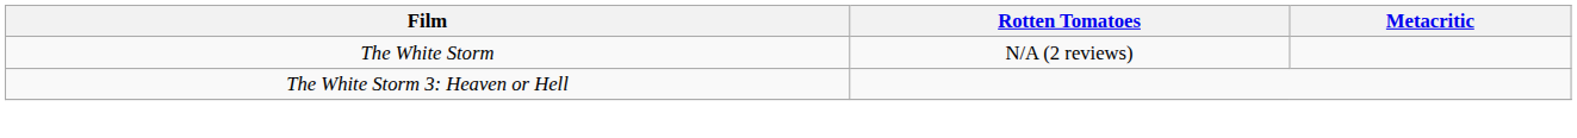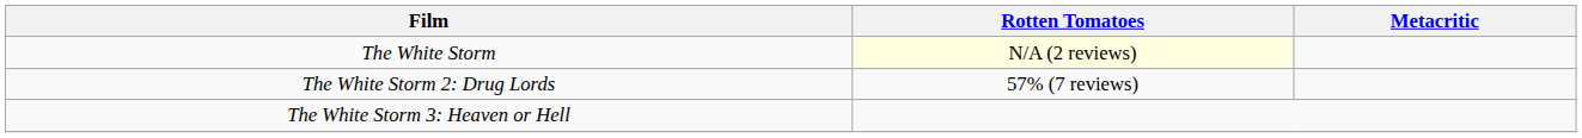The White Storm | Rotten Tomatoes: no background -> lightyellow background
+ row: The White Storm 2: Drug Lords | 57% (7 reviews)
